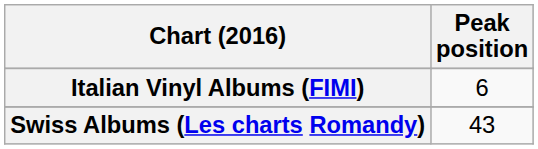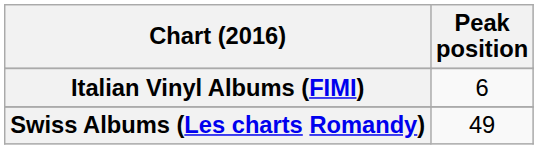Swiss Albums (Les charts Romandy) | Peak position: 43 -> 49
